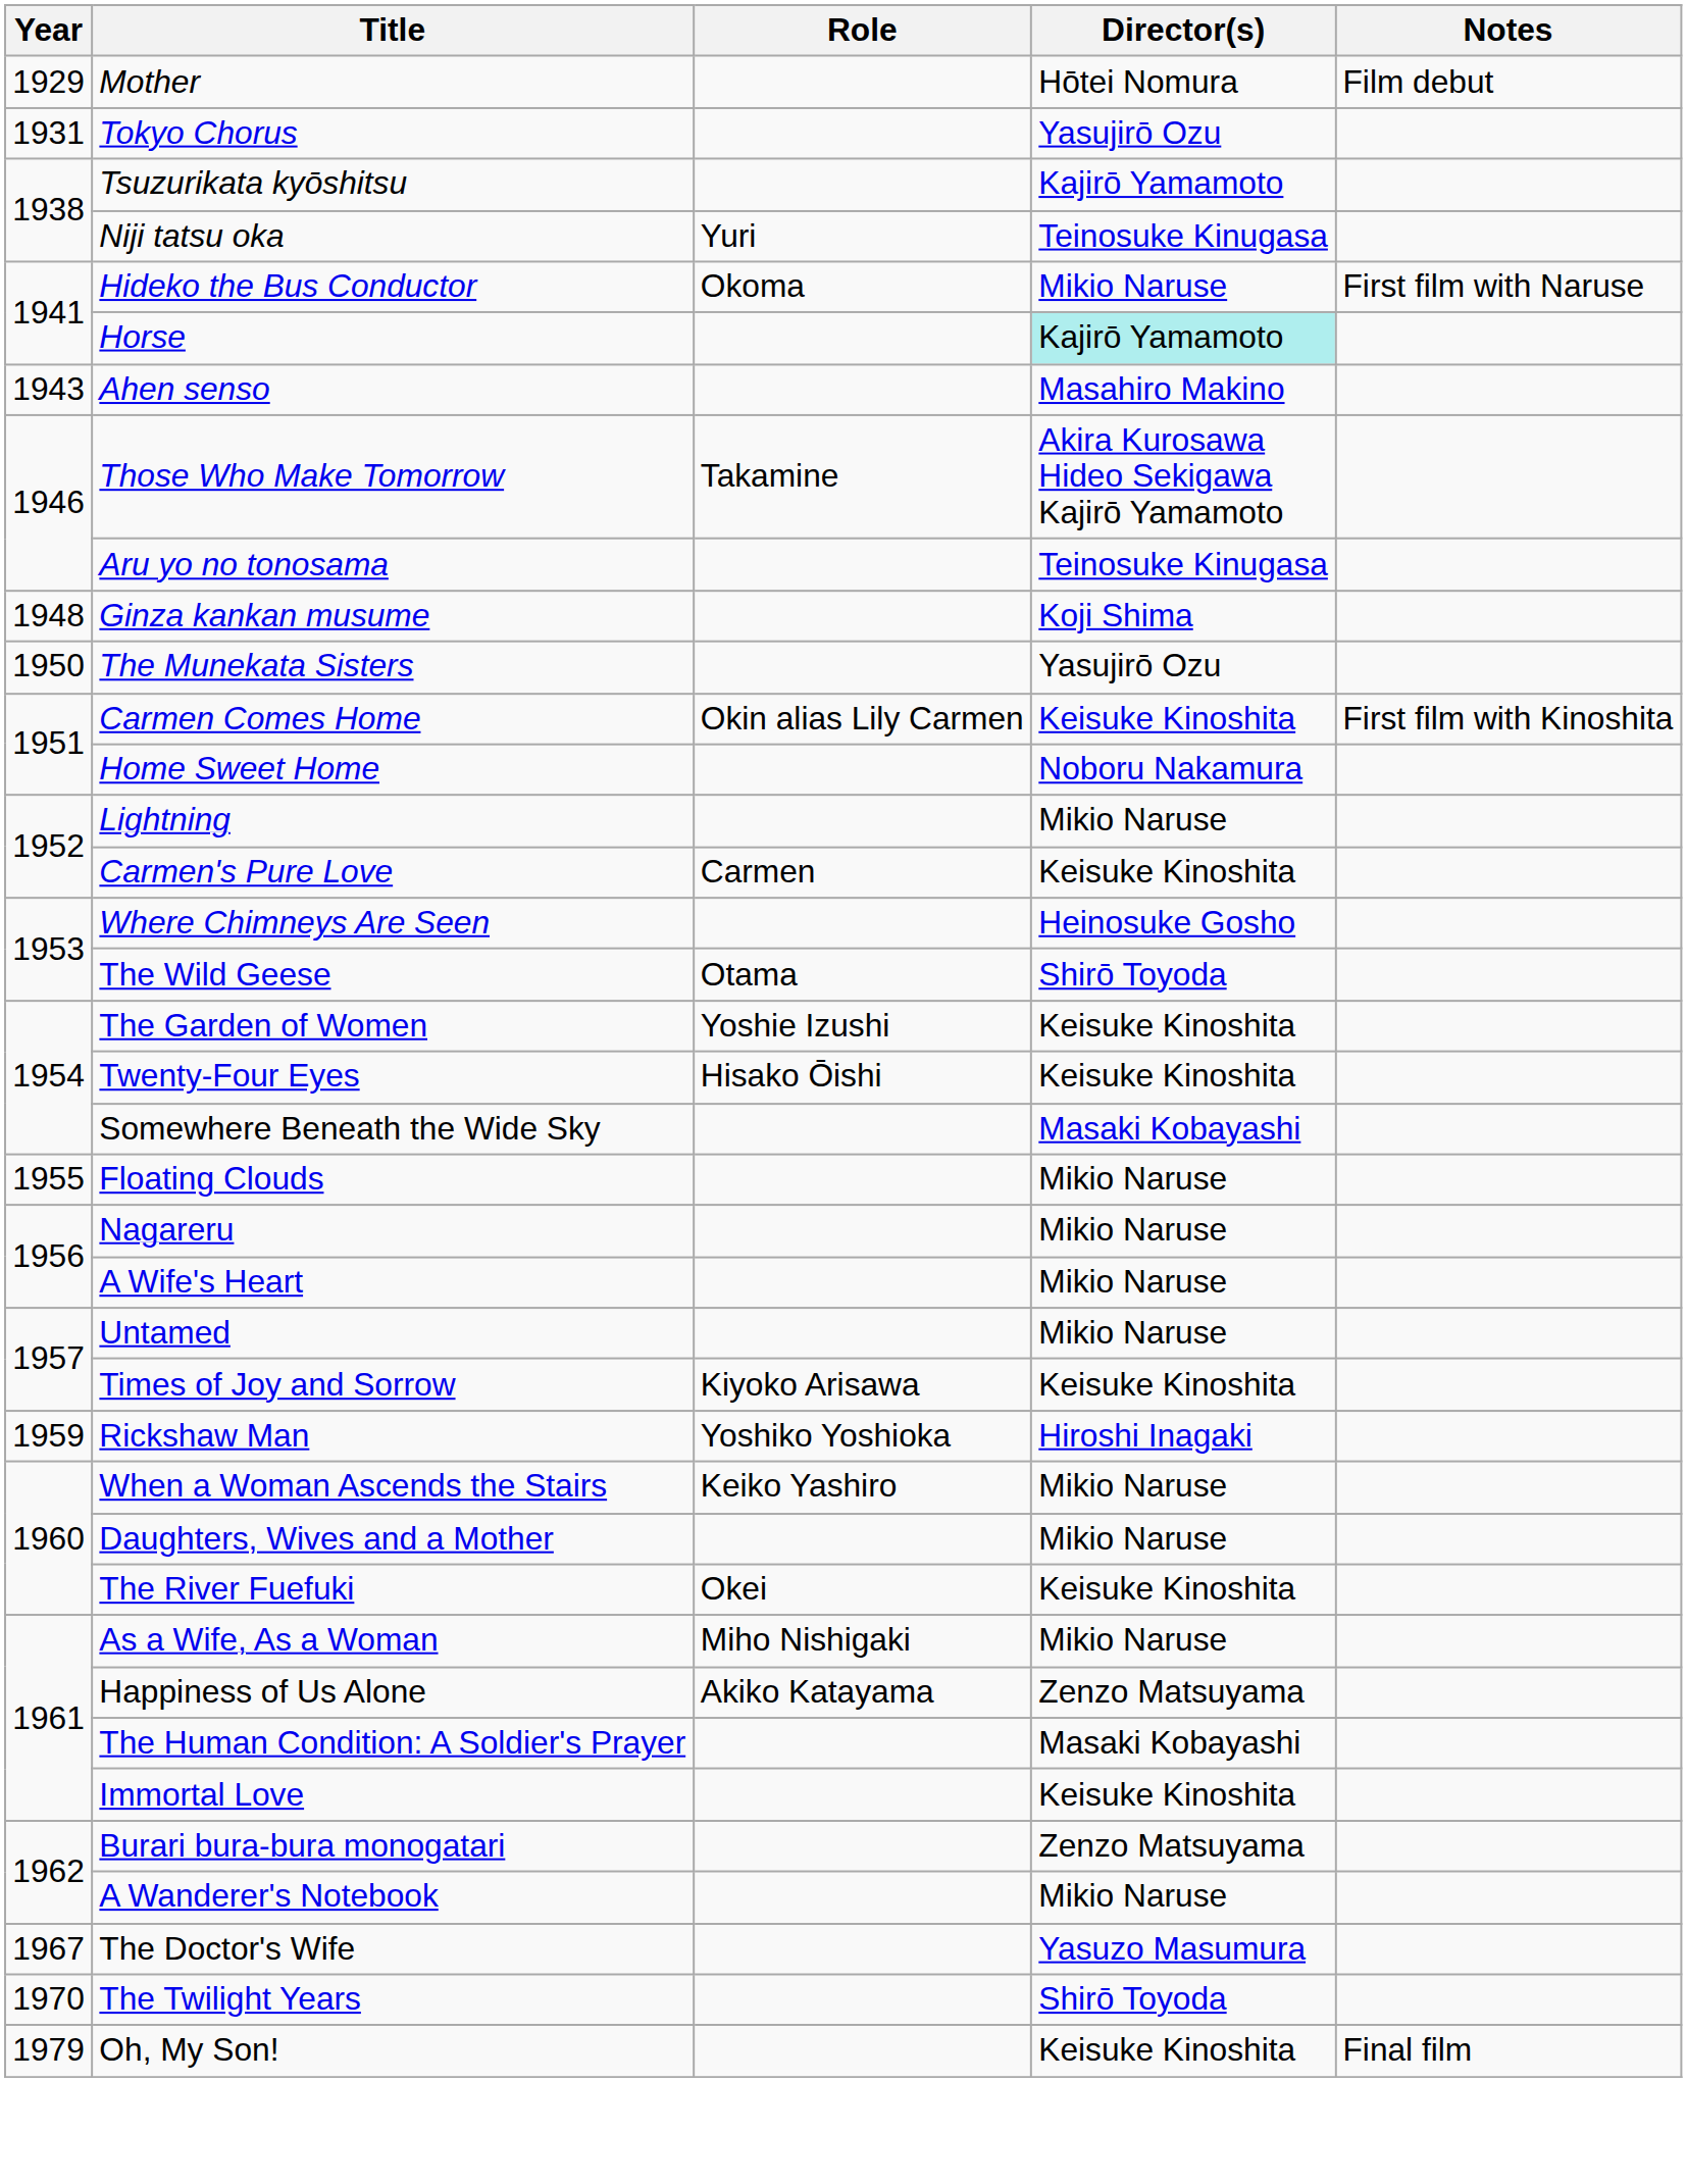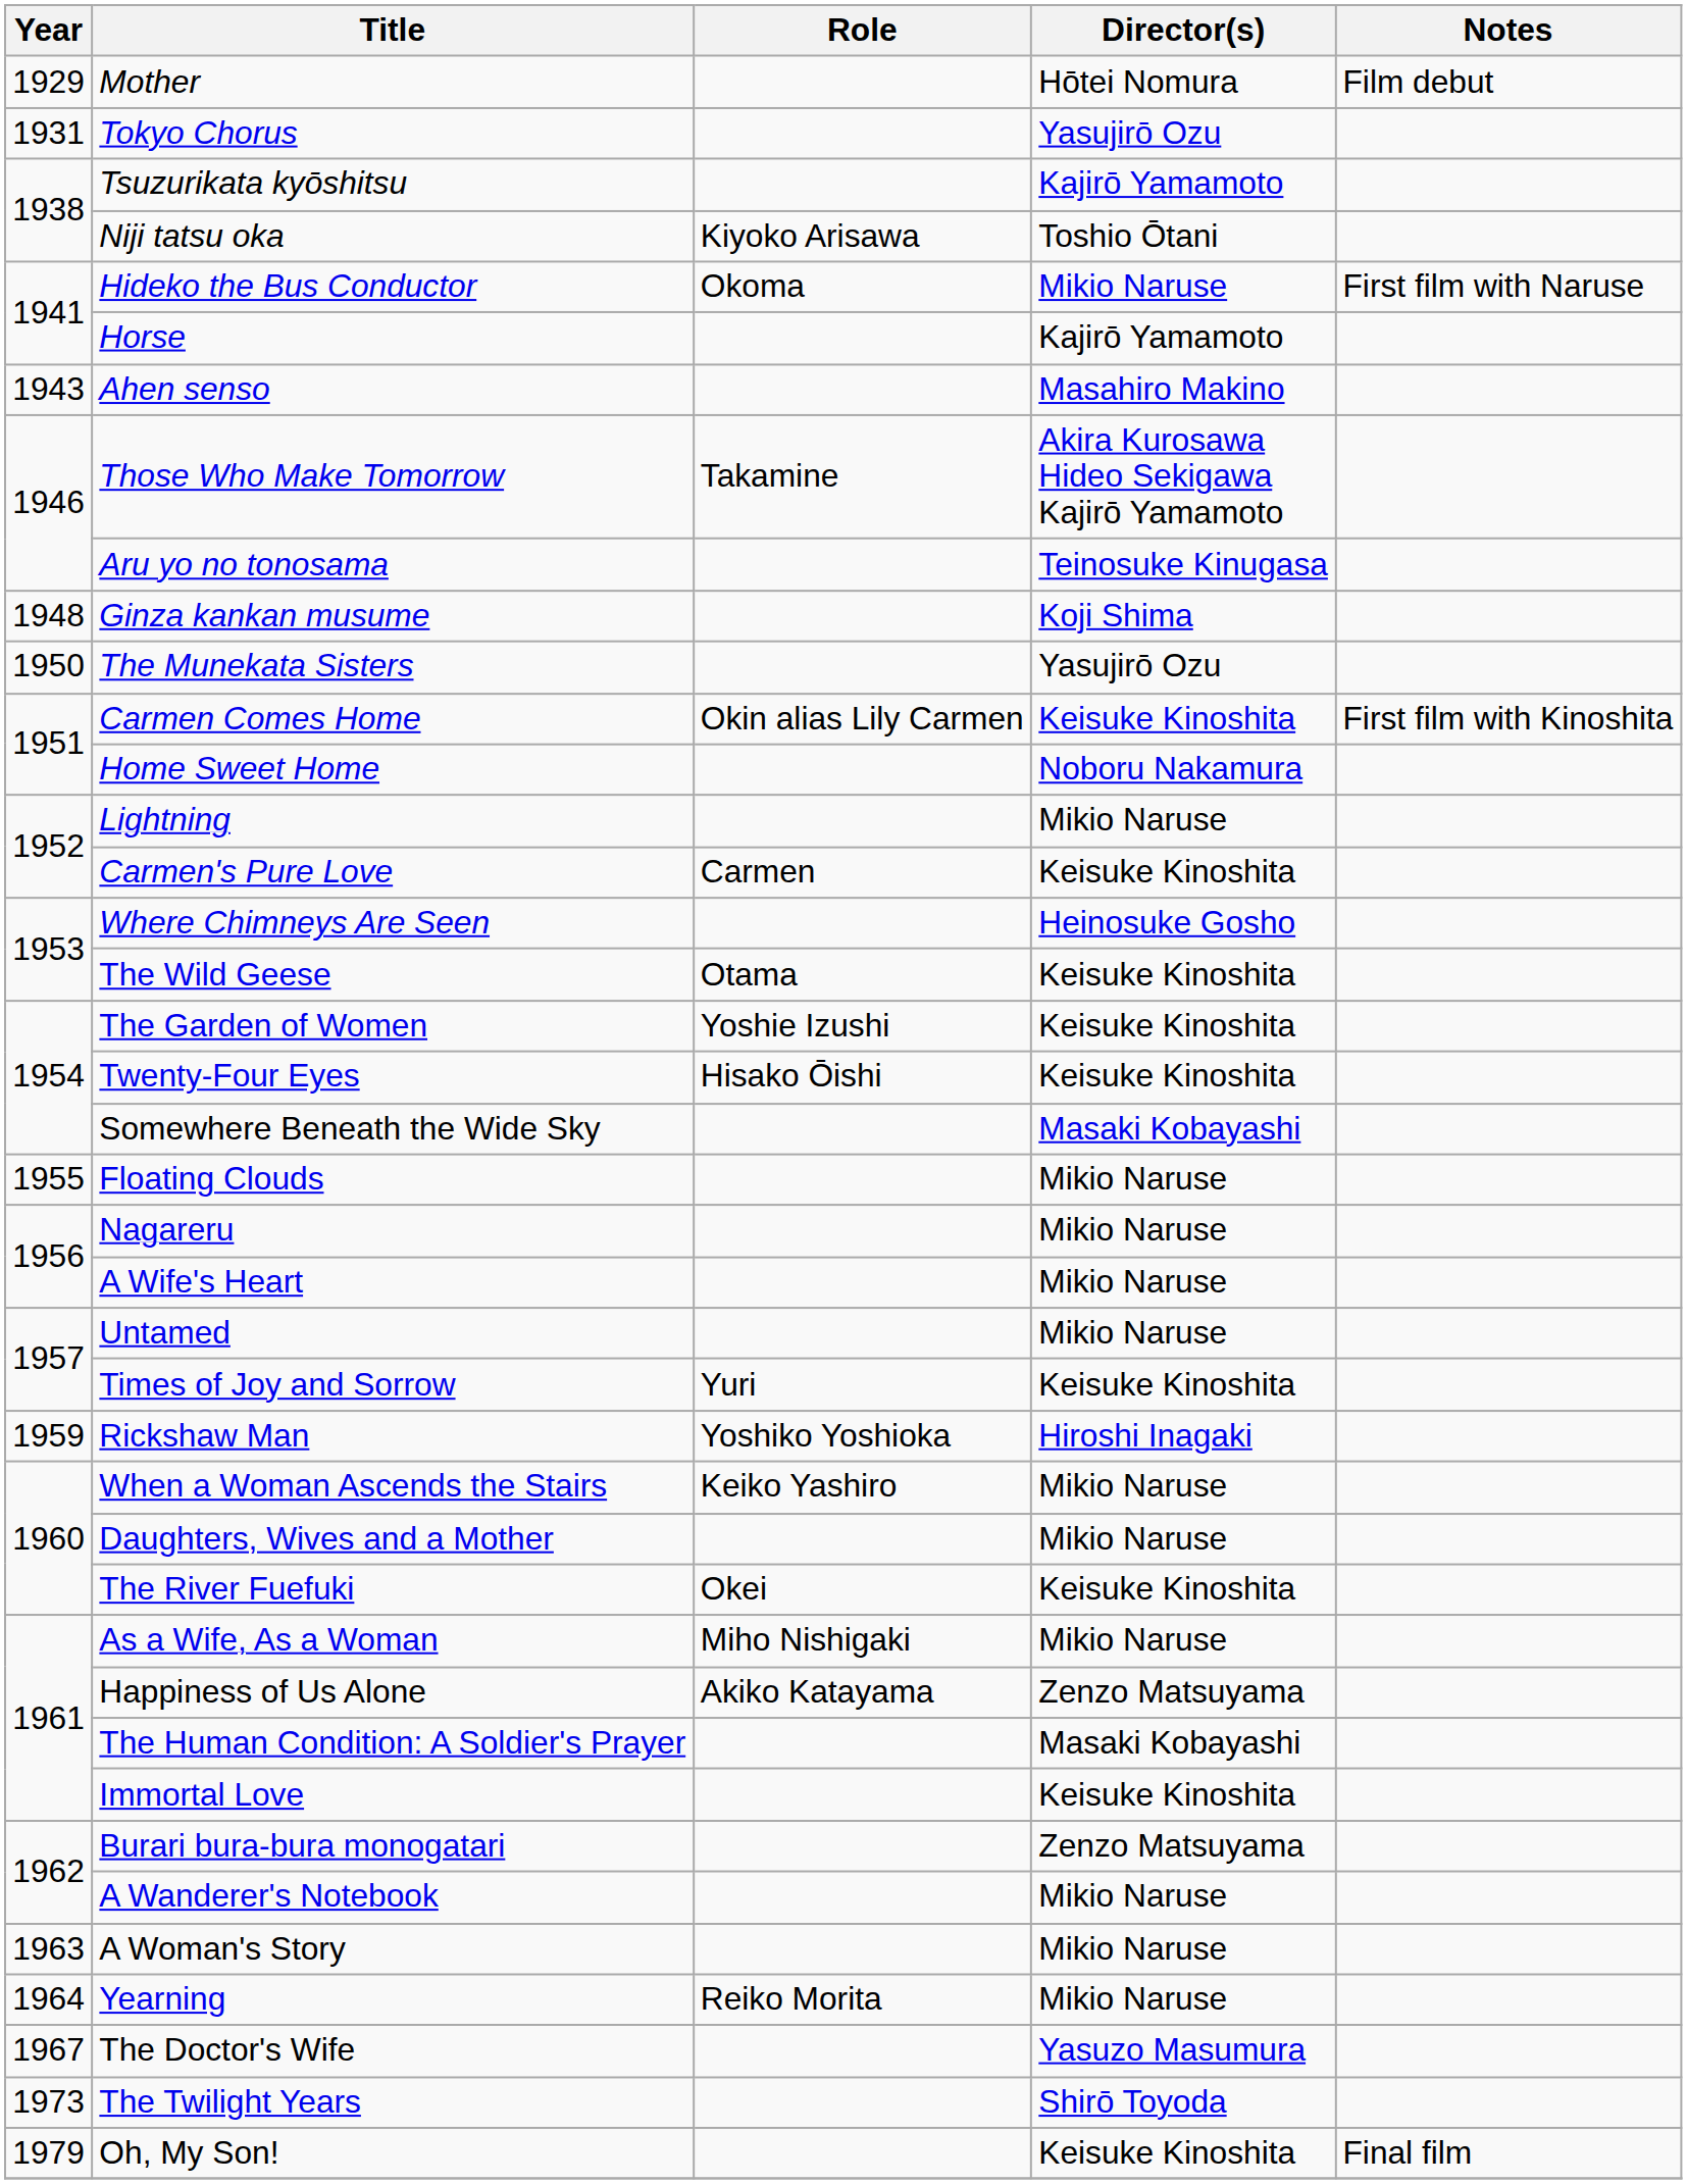Niji tatsu oka | Role: Yuri -> Kiyoko Arisawa
Niji tatsu oka | Director(s): Teinosuke Kinugasa -> Toshio Ōtani
Horse | Director(s): paleturquoise background -> no background
The Wild Geese | Director(s): Shirō Toyoda -> Keisuke Kinoshita
Times of Joy and Sorrow | Role: Kiyoko Arisawa -> Yuri
+ row: 1963 | A Woman's Story | Mikio Naruse
+ row: 1964 | Yearning | Reiko Morita | Mikio Naruse
The Twilight Years | Year: 1970 -> 1973
